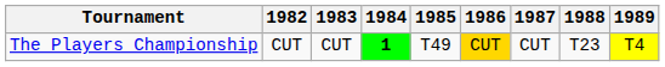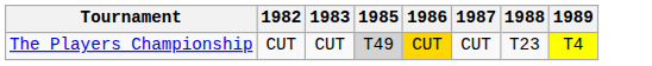- column: 1984 | 1
The Players Championship | 1985: no background -> lightgrey background
